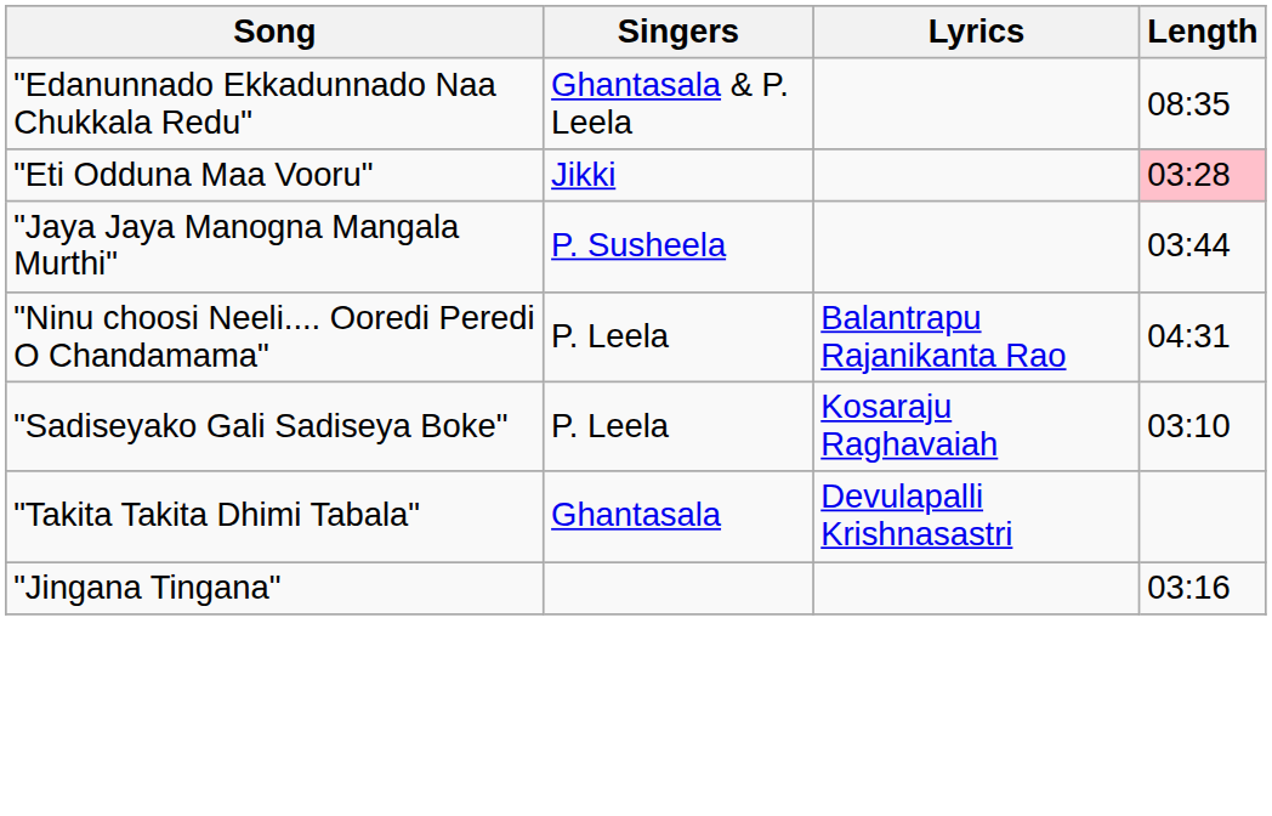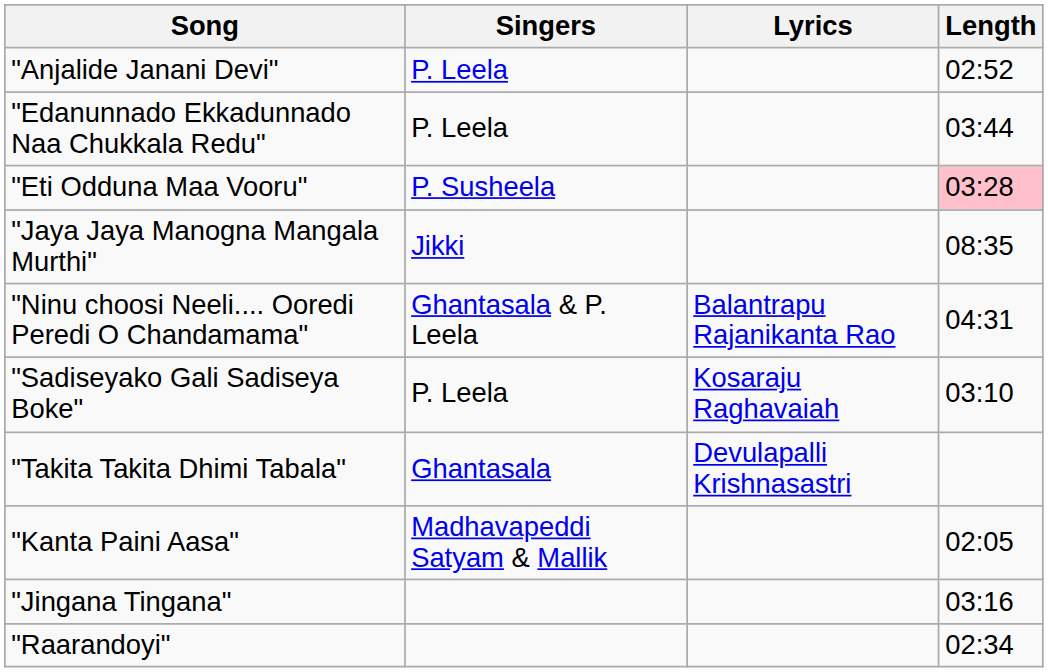+ row: "Anjalide Janani Devi" | P. Leela | 02:52
"Edanunnado Ekkadunnado Naa Chukkala Redu" | Singers: Ghantasala & P. Leela -> P. Leela
"Edanunnado Ekkadunnado Naa Chukkala Redu" | Length: 08:35 -> 03:44
"Eti Odduna Maa Vooru" | Singers: Jikki -> P. Susheela
"Jaya Jaya Manogna Mangala Murthi" | Singers: P. Susheela -> Jikki
"Jaya Jaya Manogna Mangala Murthi" | Length: 03:44 -> 08:35
"Ninu choosi Neeli.... Ooredi Peredi O Chandamama" | Singers: P. Leela -> Ghantasala & P. Leela
+ row: "Kanta Paini Aasa" | Madhavapeddi Satyam & Mallik | 02:05
+ row: "Raarandoyi" | 02:34
